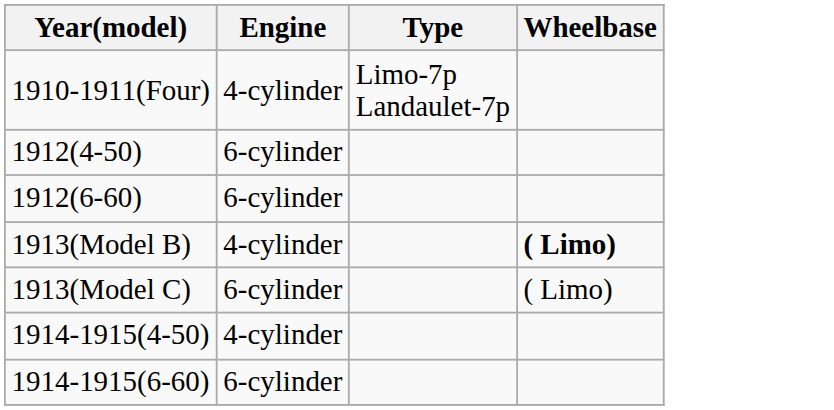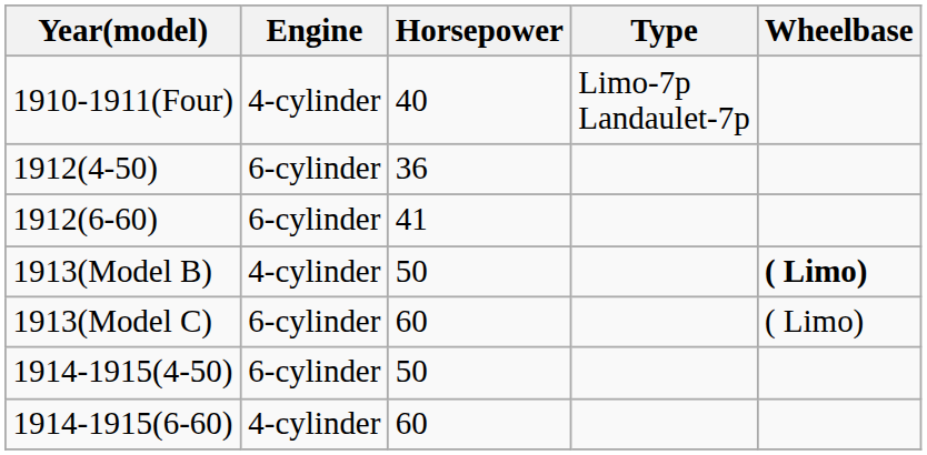+ column: Horsepower | 40 | 36 | 41 | 50 | 60 | 50 | 60
1914-1915(4-50) | Engine: 4-cylinder -> 6-cylinder
1914-1915(6-60) | Engine: 6-cylinder -> 4-cylinder
